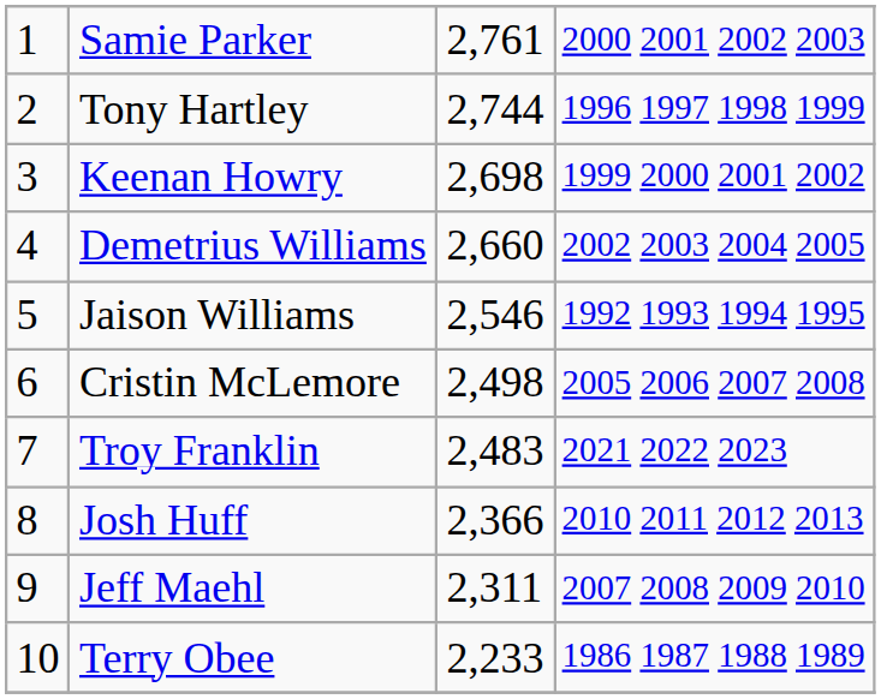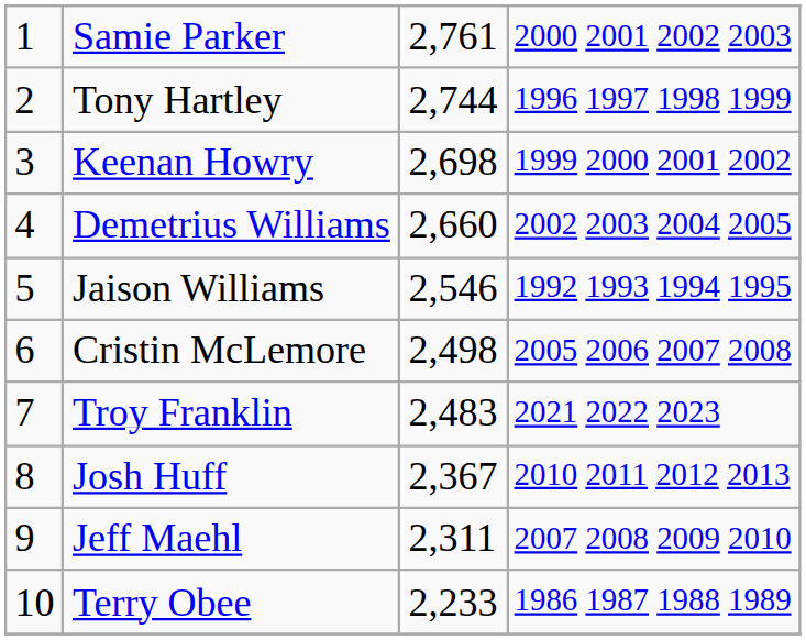Josh Huff | column 3: 2,366 -> 2,367
